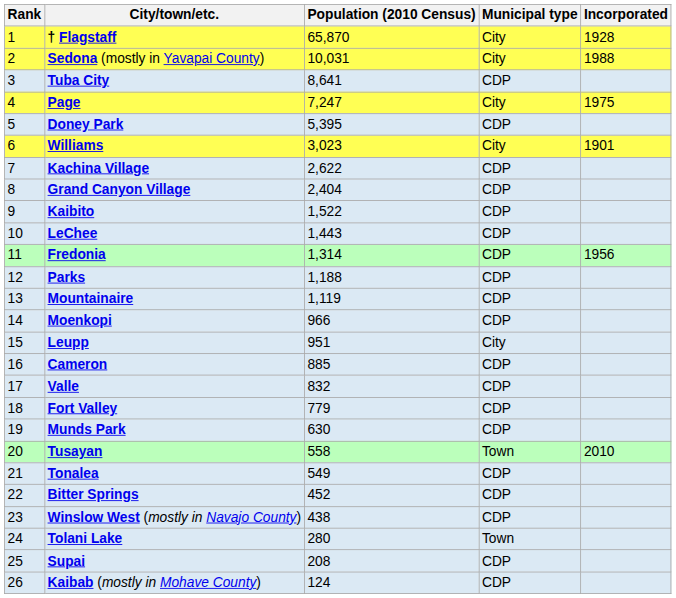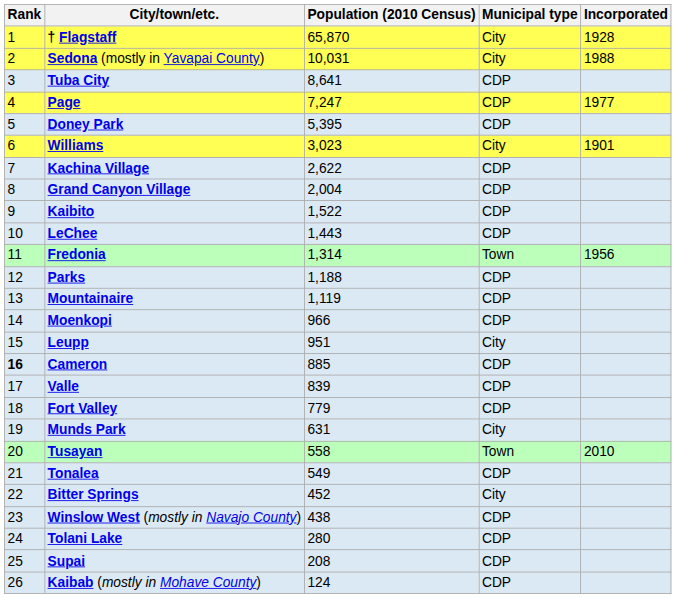Page | Municipal type: City -> CDP
Page | Incorporated: 1975 -> 1977
Grand Canyon Village | Population (2010 Census): 2,404 -> 2,004
Fredonia | Municipal type: CDP -> Town
Cameron | Rank: normal -> bold
Valle | Population (2010 Census): 832 -> 839
Munds Park | Population (2010 Census): 630 -> 631
Munds Park | Municipal type: CDP -> City
Bitter Springs | Municipal type: CDP -> City
Tolani Lake | Municipal type: Town -> CDP
